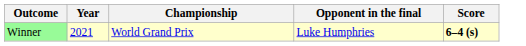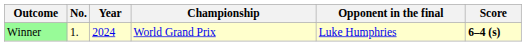+ column: No. | 1.
Winner | Year: 2021 -> 2024
